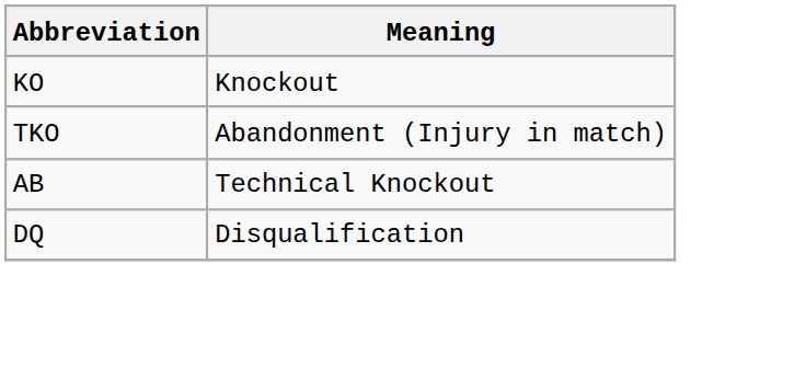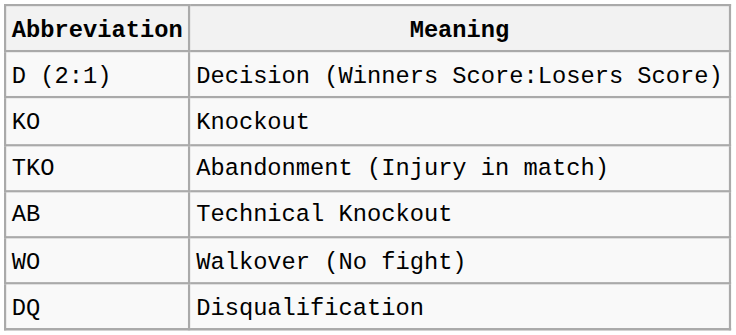+ row: D (2:1) | Decision (Winners Score:Losers Score)
+ row: WO | Walkover (No fight)
